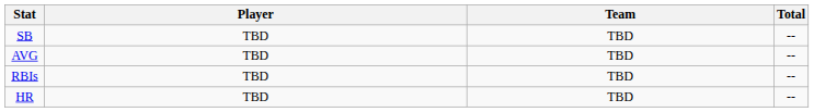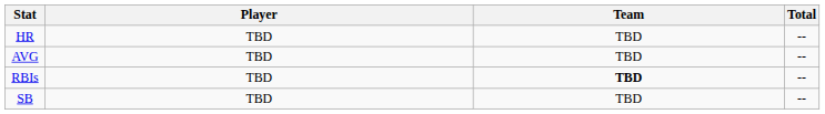rows swapped: HR <-> SB
RBIs | Team: normal -> bold
